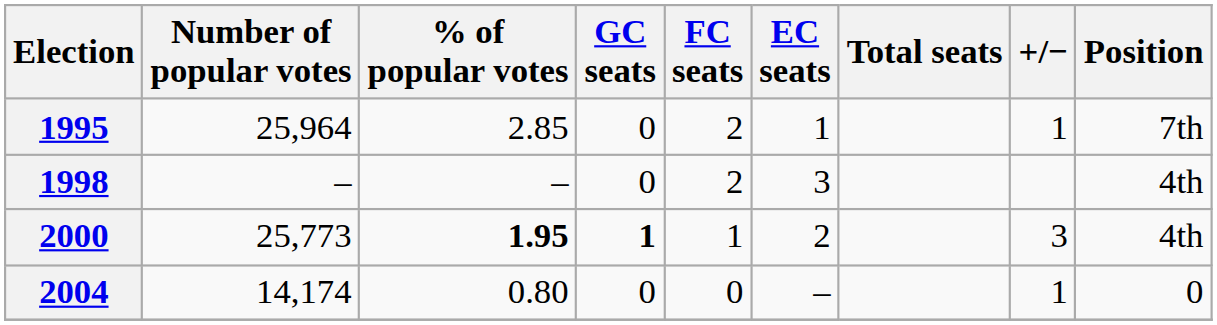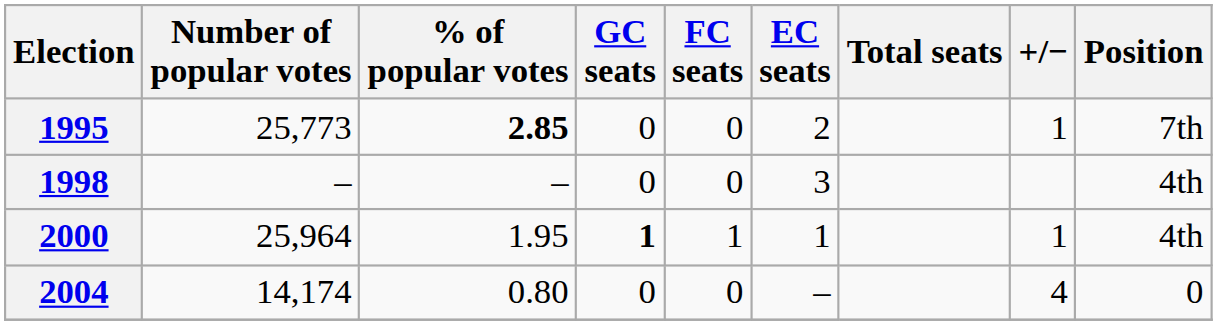1995 | Number of popular votes: 25,964 -> 25,773
1995 | % of popular votes: normal -> bold
1995 | FC seats: 2 -> 0
1995 | EC seats: 1 -> 2
1998 | FC seats: 2 -> 0
2000 | Number of popular votes: 25,773 -> 25,964
2000 | % of popular votes: bold -> normal
2000 | EC seats: 2 -> 1
2000 | +/−: 3 -> 1
2004 | +/−: 1 -> 4
